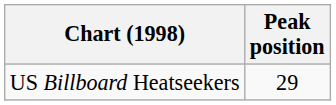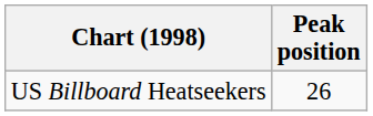US Billboard Heatseekers | Peak position: 29 -> 26
